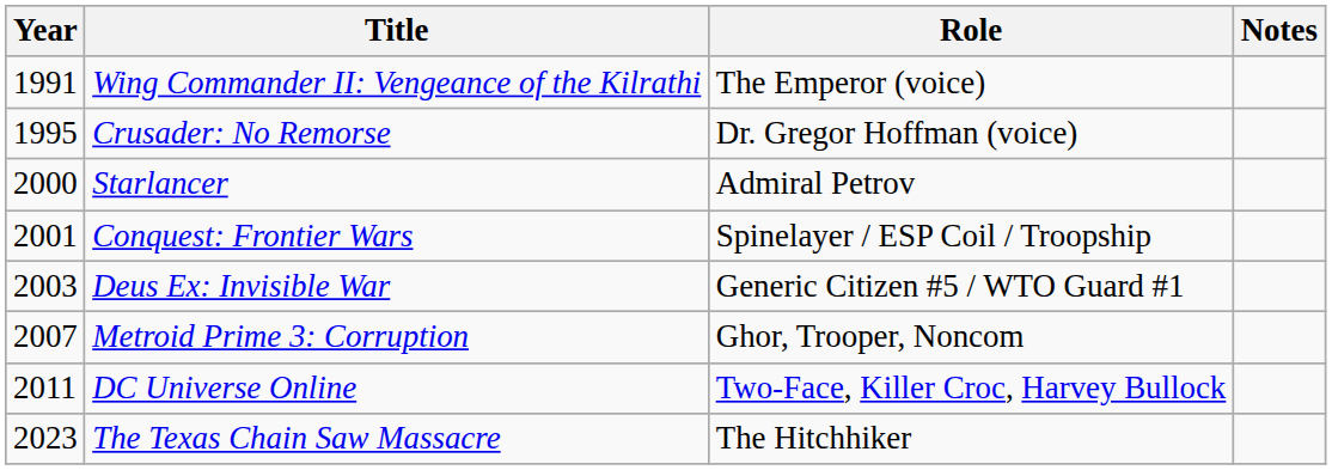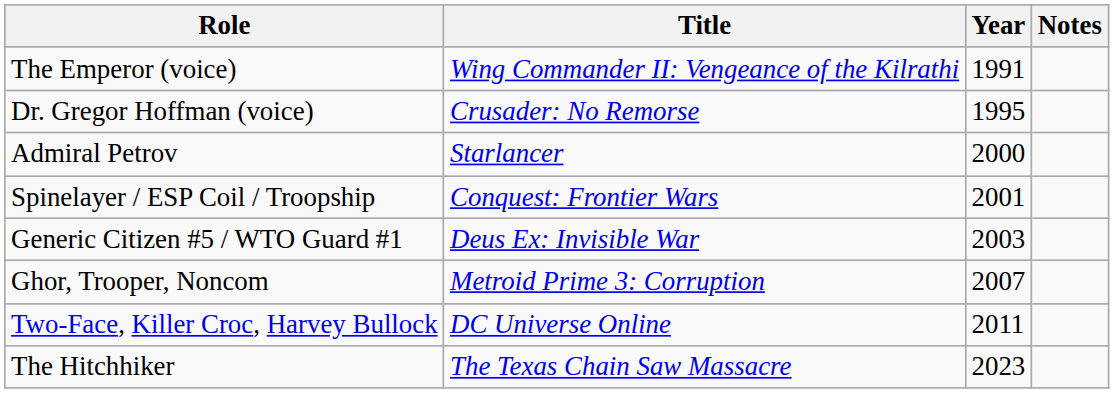columns swapped: Year <-> Role
